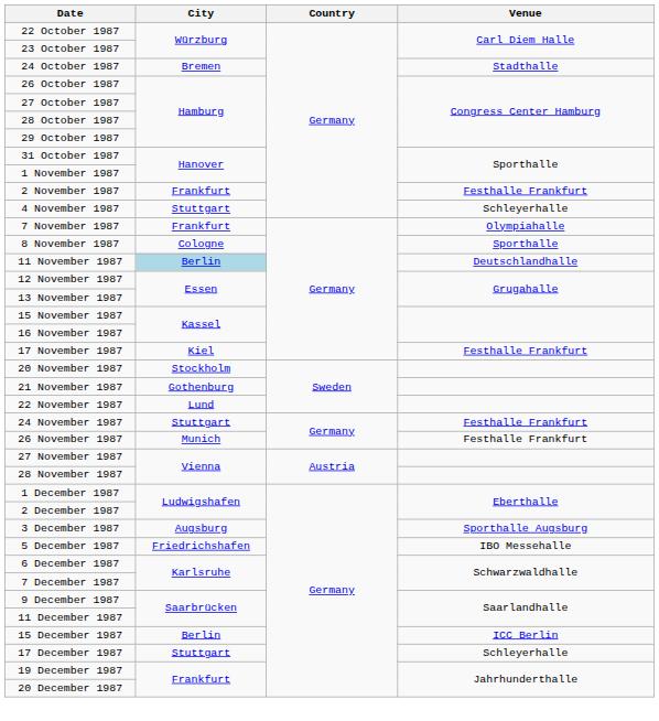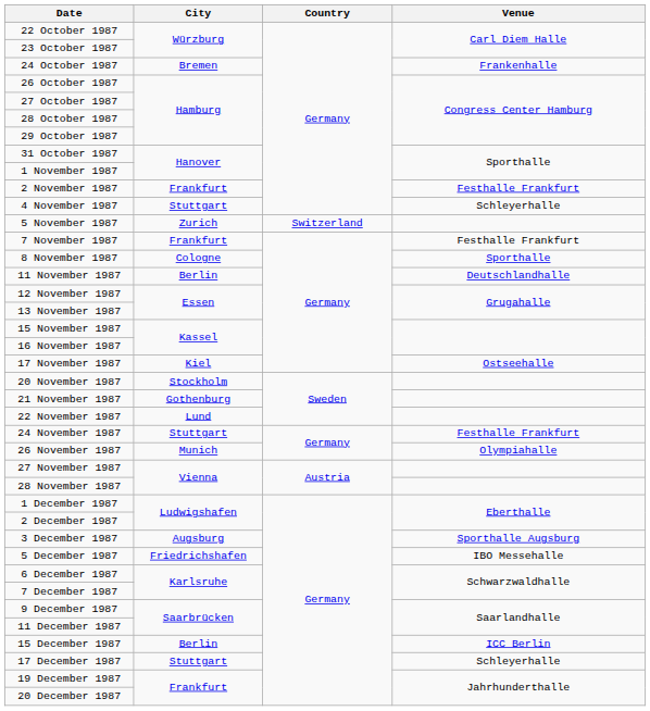24 October 1987 | Venue: Stadthalle -> Frankenhalle
+ row: 5 November 1987 | Zurich | Switzerland
7 November 1987 | Venue: Olympiahalle -> Festhalle Frankfurt
11 November 1987 | City: lightblue background -> no background
17 November 1987 | Venue: Festhalle Frankfurt -> Ostseehalle
26 November 1987 | Venue: Festhalle Frankfurt -> Olympiahalle
